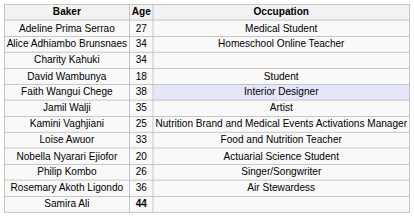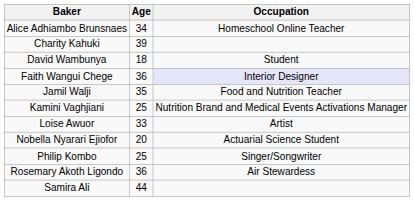- row: Adeline Prima Serrao | 27 | Medical Student
Charity Kahuki | Age: 34 -> 39
Faith Wangui Chege | Age: 38 -> 36
Jamil Walji | Occupation: Artist -> Food and Nutrition Teacher
Loise Awuor | Occupation: Food and Nutrition Teacher -> Artist
Philip Kombo | Age: 26 -> 25
Samira Ali | Age: bold -> normal
